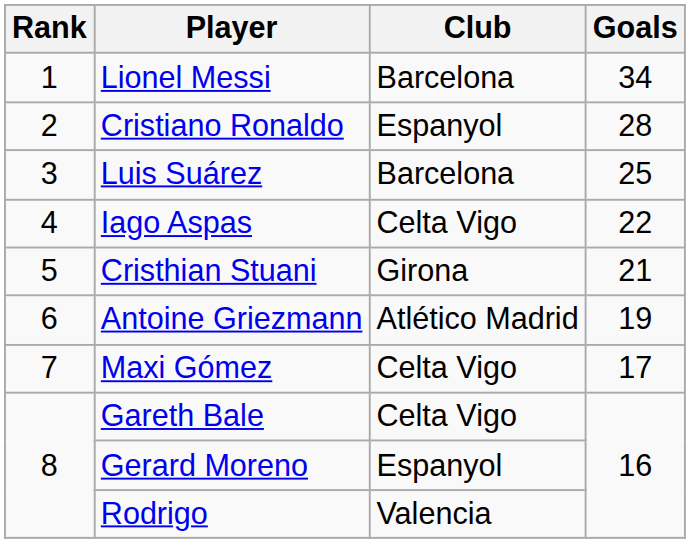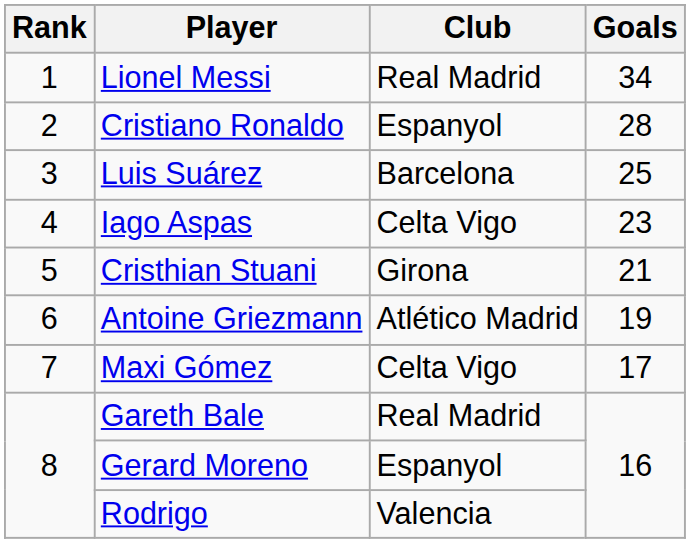Lionel Messi | Club: Barcelona -> Real Madrid
Iago Aspas | Goals: 22 -> 23
Gareth Bale | Club: Celta Vigo -> Real Madrid
